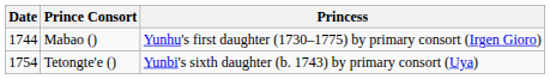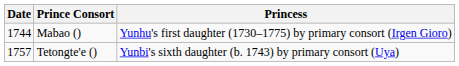Tetongte'e () | Date: 1754 -> 1757
